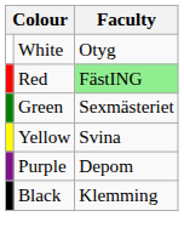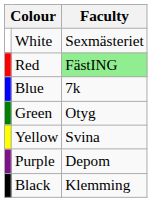White | Faculty: Otyg -> Sexmästeriet
+ row: Blue | 7k
Green | Faculty: Sexmästeriet -> Otyg
